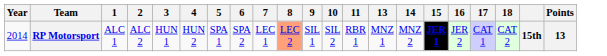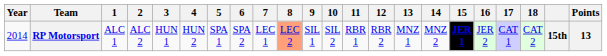+ column: 12 | RBR 2
